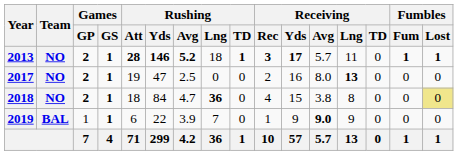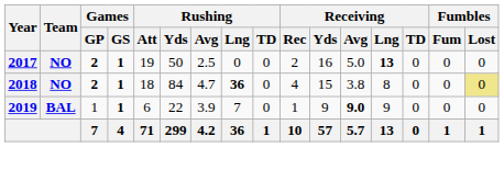- row: 2013 | NO | 2 | 1 | 28 | 146 | 5.2 | 18 | 1 | 3 | 17 | 5.7 | 11 | 0 | 1 | 1
2017 | Rushing / Yds: 47 -> 50
2017 | Receiving / Avg: 8.0 -> 5.0
